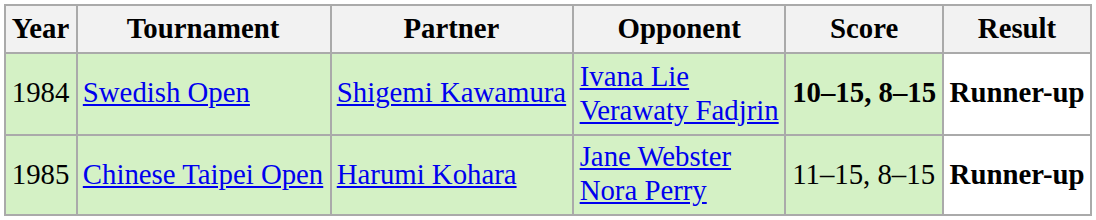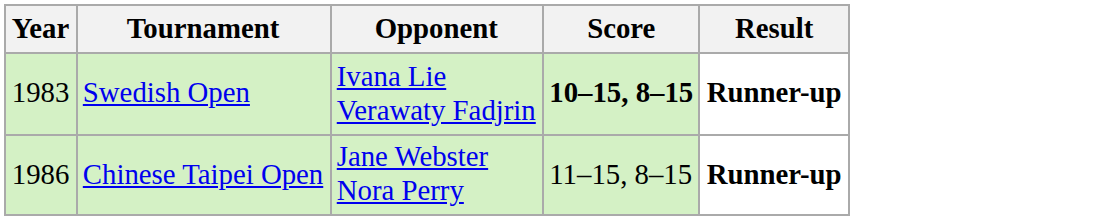- column: Partner | Shigemi Kawamura | Harumi Kohara
Swedish Open | Year: 1984 -> 1983
Chinese Taipei Open | Year: 1985 -> 1986
